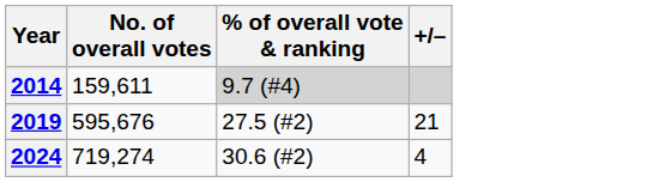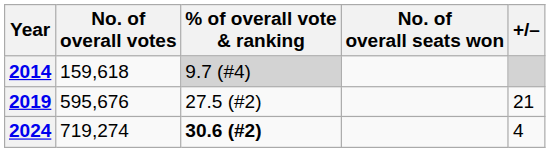+ column: No. of overall seats won
2014 | No. of overall votes: 159,611 -> 159,618
2024 | % of overall vote & ranking: normal -> bold
